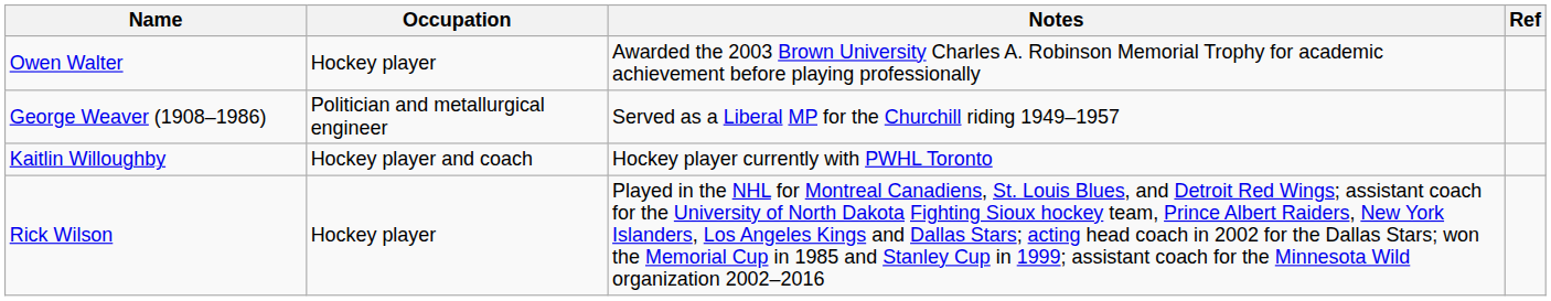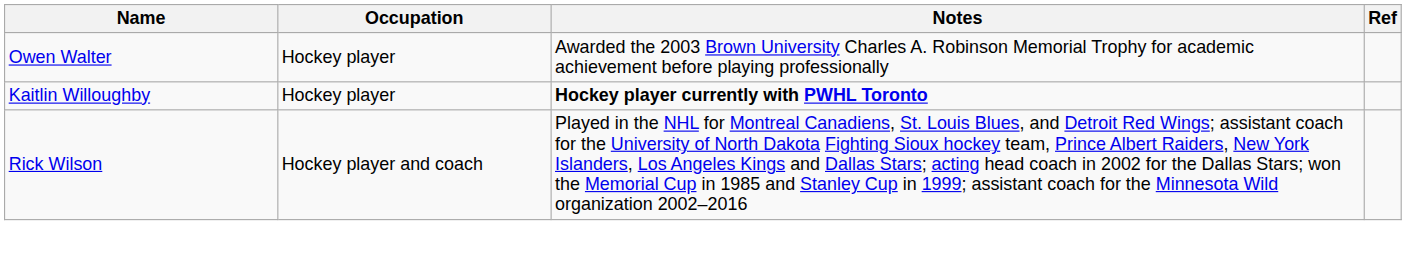- row: George Weaver (1908–1986) | Politician and metallurgical engineer | Served as a Liberal MP for the Churchill riding 1949–1957
Kaitlin Willoughby | Occupation: Hockey player and coach -> Hockey player
Kaitlin Willoughby | Notes: normal -> bold
Rick Wilson | Occupation: Hockey player -> Hockey player and coach
